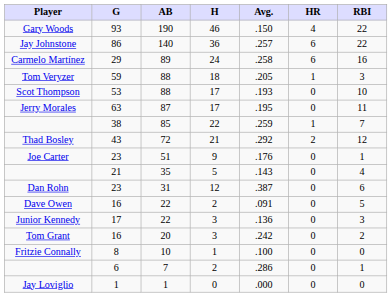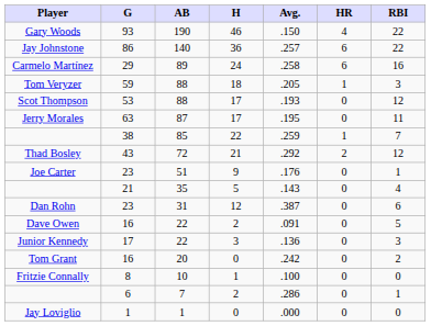Scot Thompson | RBI: 10 -> 12
Tom Grant | H: 3 -> 0
